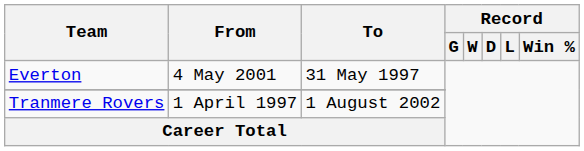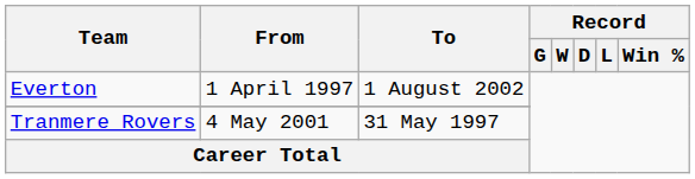Everton | From: 4 May 2001 -> 1 April 1997
Everton | To: 31 May 1997 -> 1 August 2002
Tranmere Rovers | From: 1 April 1997 -> 4 May 2001
Tranmere Rovers | To: 1 August 2002 -> 31 May 1997
